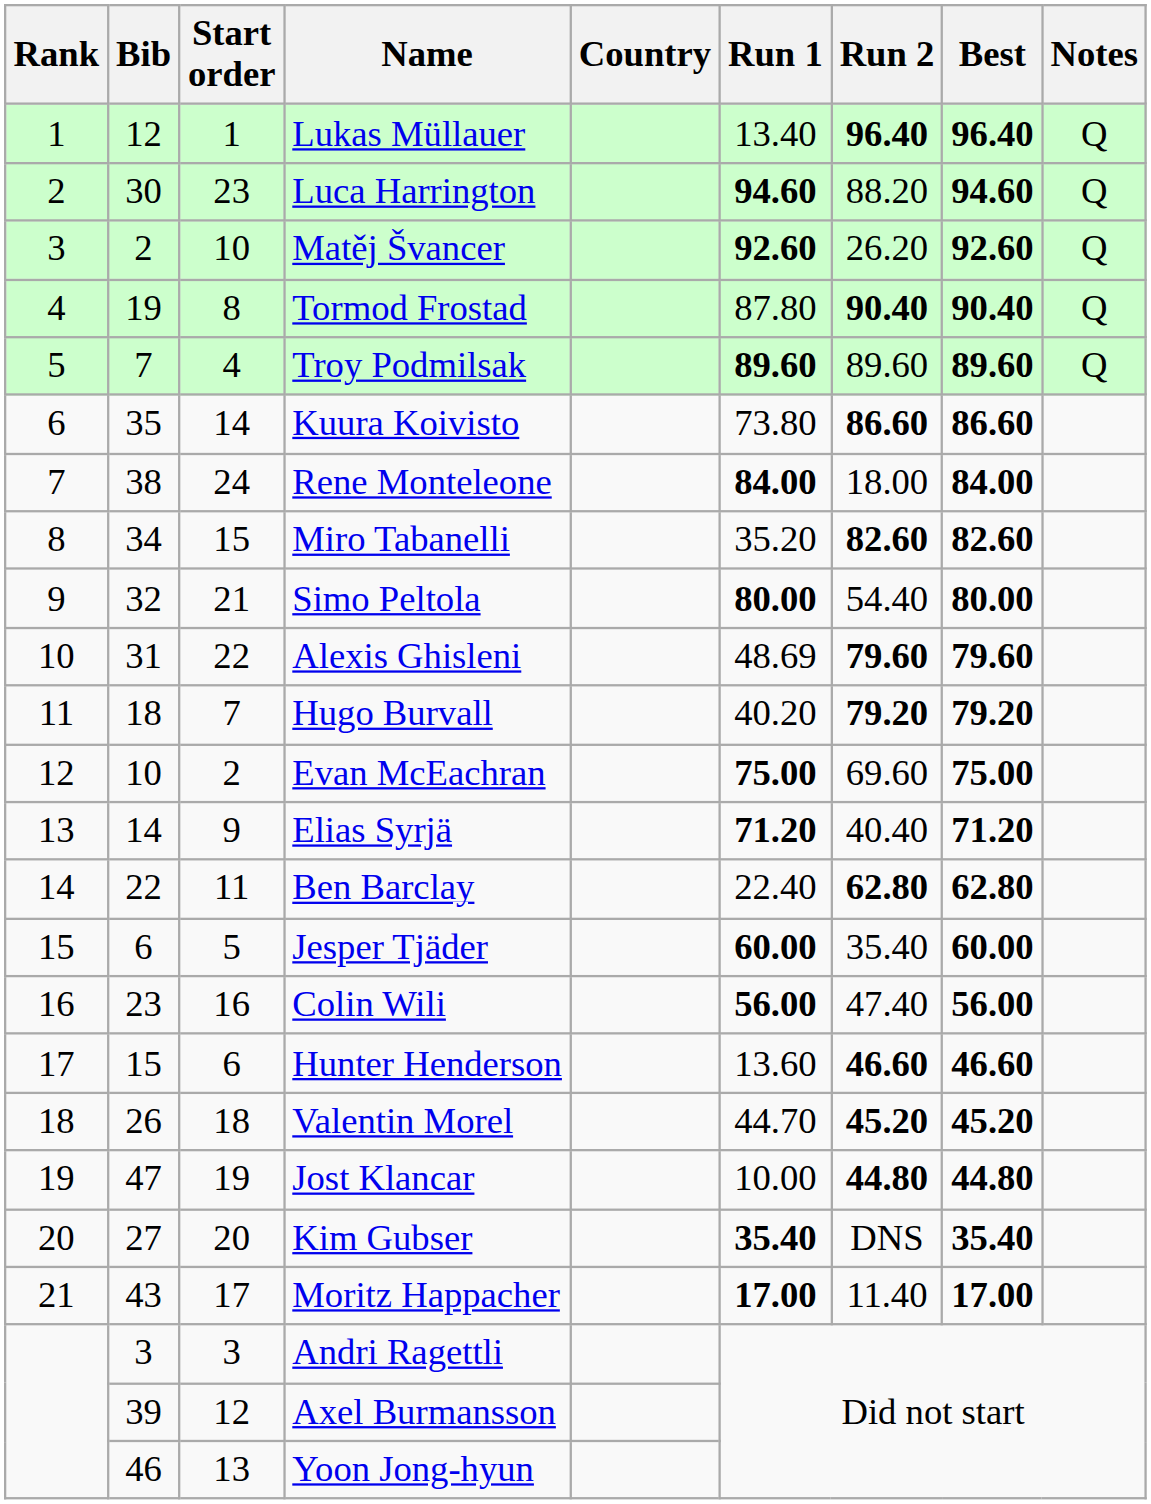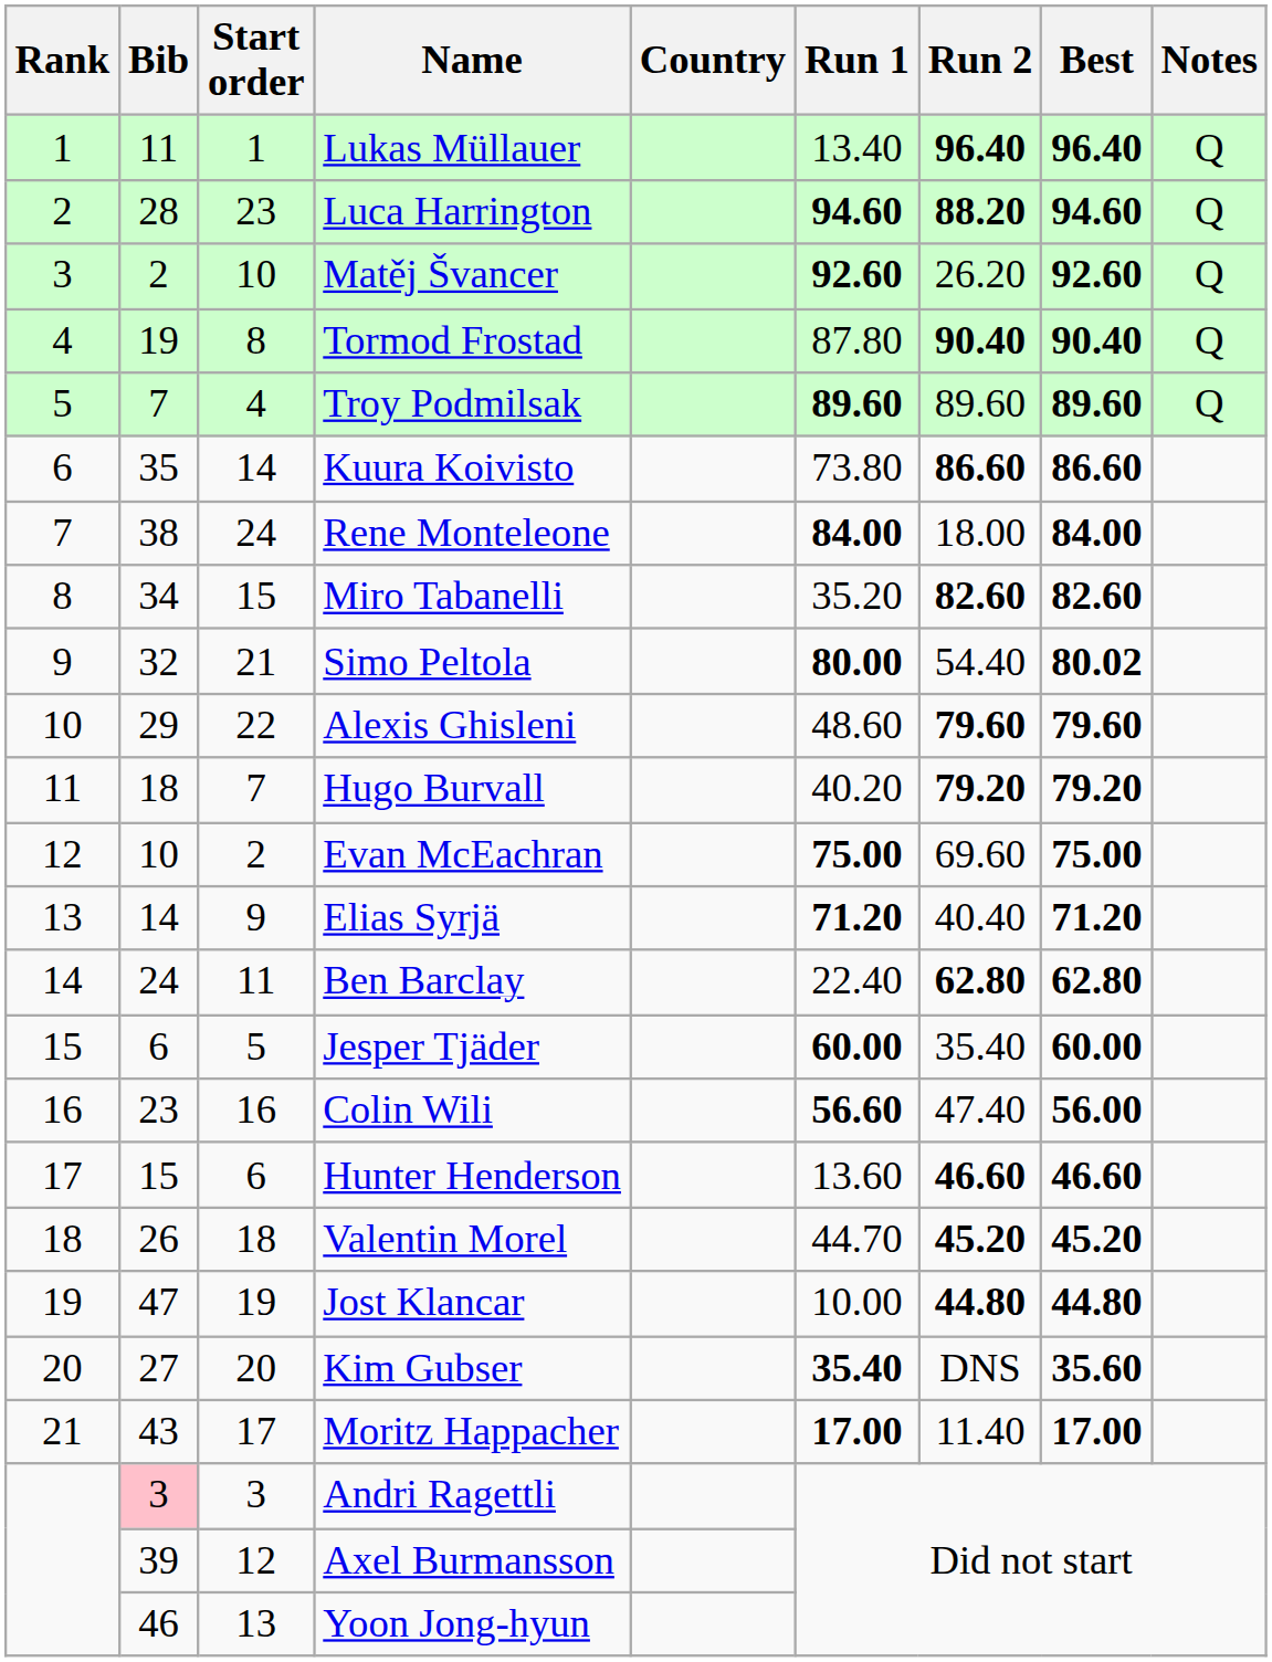Lukas Müllauer | Bib: 12 -> 11
Luca Harrington | Bib: 30 -> 28
Luca Harrington | Run 2: normal -> bold
Simo Peltola | Best: 80.00 -> 80.02
Alexis Ghisleni | Bib: 31 -> 29
Alexis Ghisleni | Run 1: 48.69 -> 48.60
Ben Barclay | Bib: 22 -> 24
Colin Wili | Run 1: 56.00 -> 56.60
Kim Gubser | Best: 35.40 -> 35.60
Andri Ragettli | Bib: no background -> pink background
